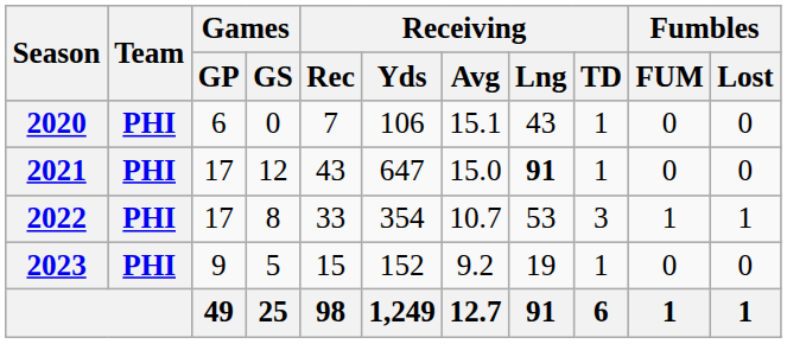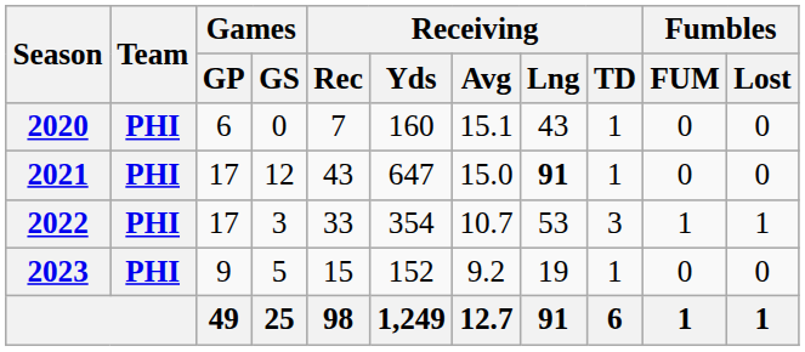2020 | Receiving / Yds: 106 -> 160
2022 | Games / GS: 8 -> 3
